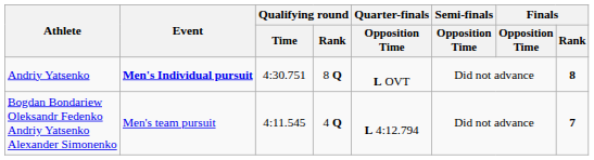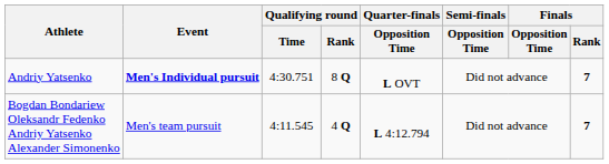Andriy Yatsenko | Finals / Rank: 8 -> 7
